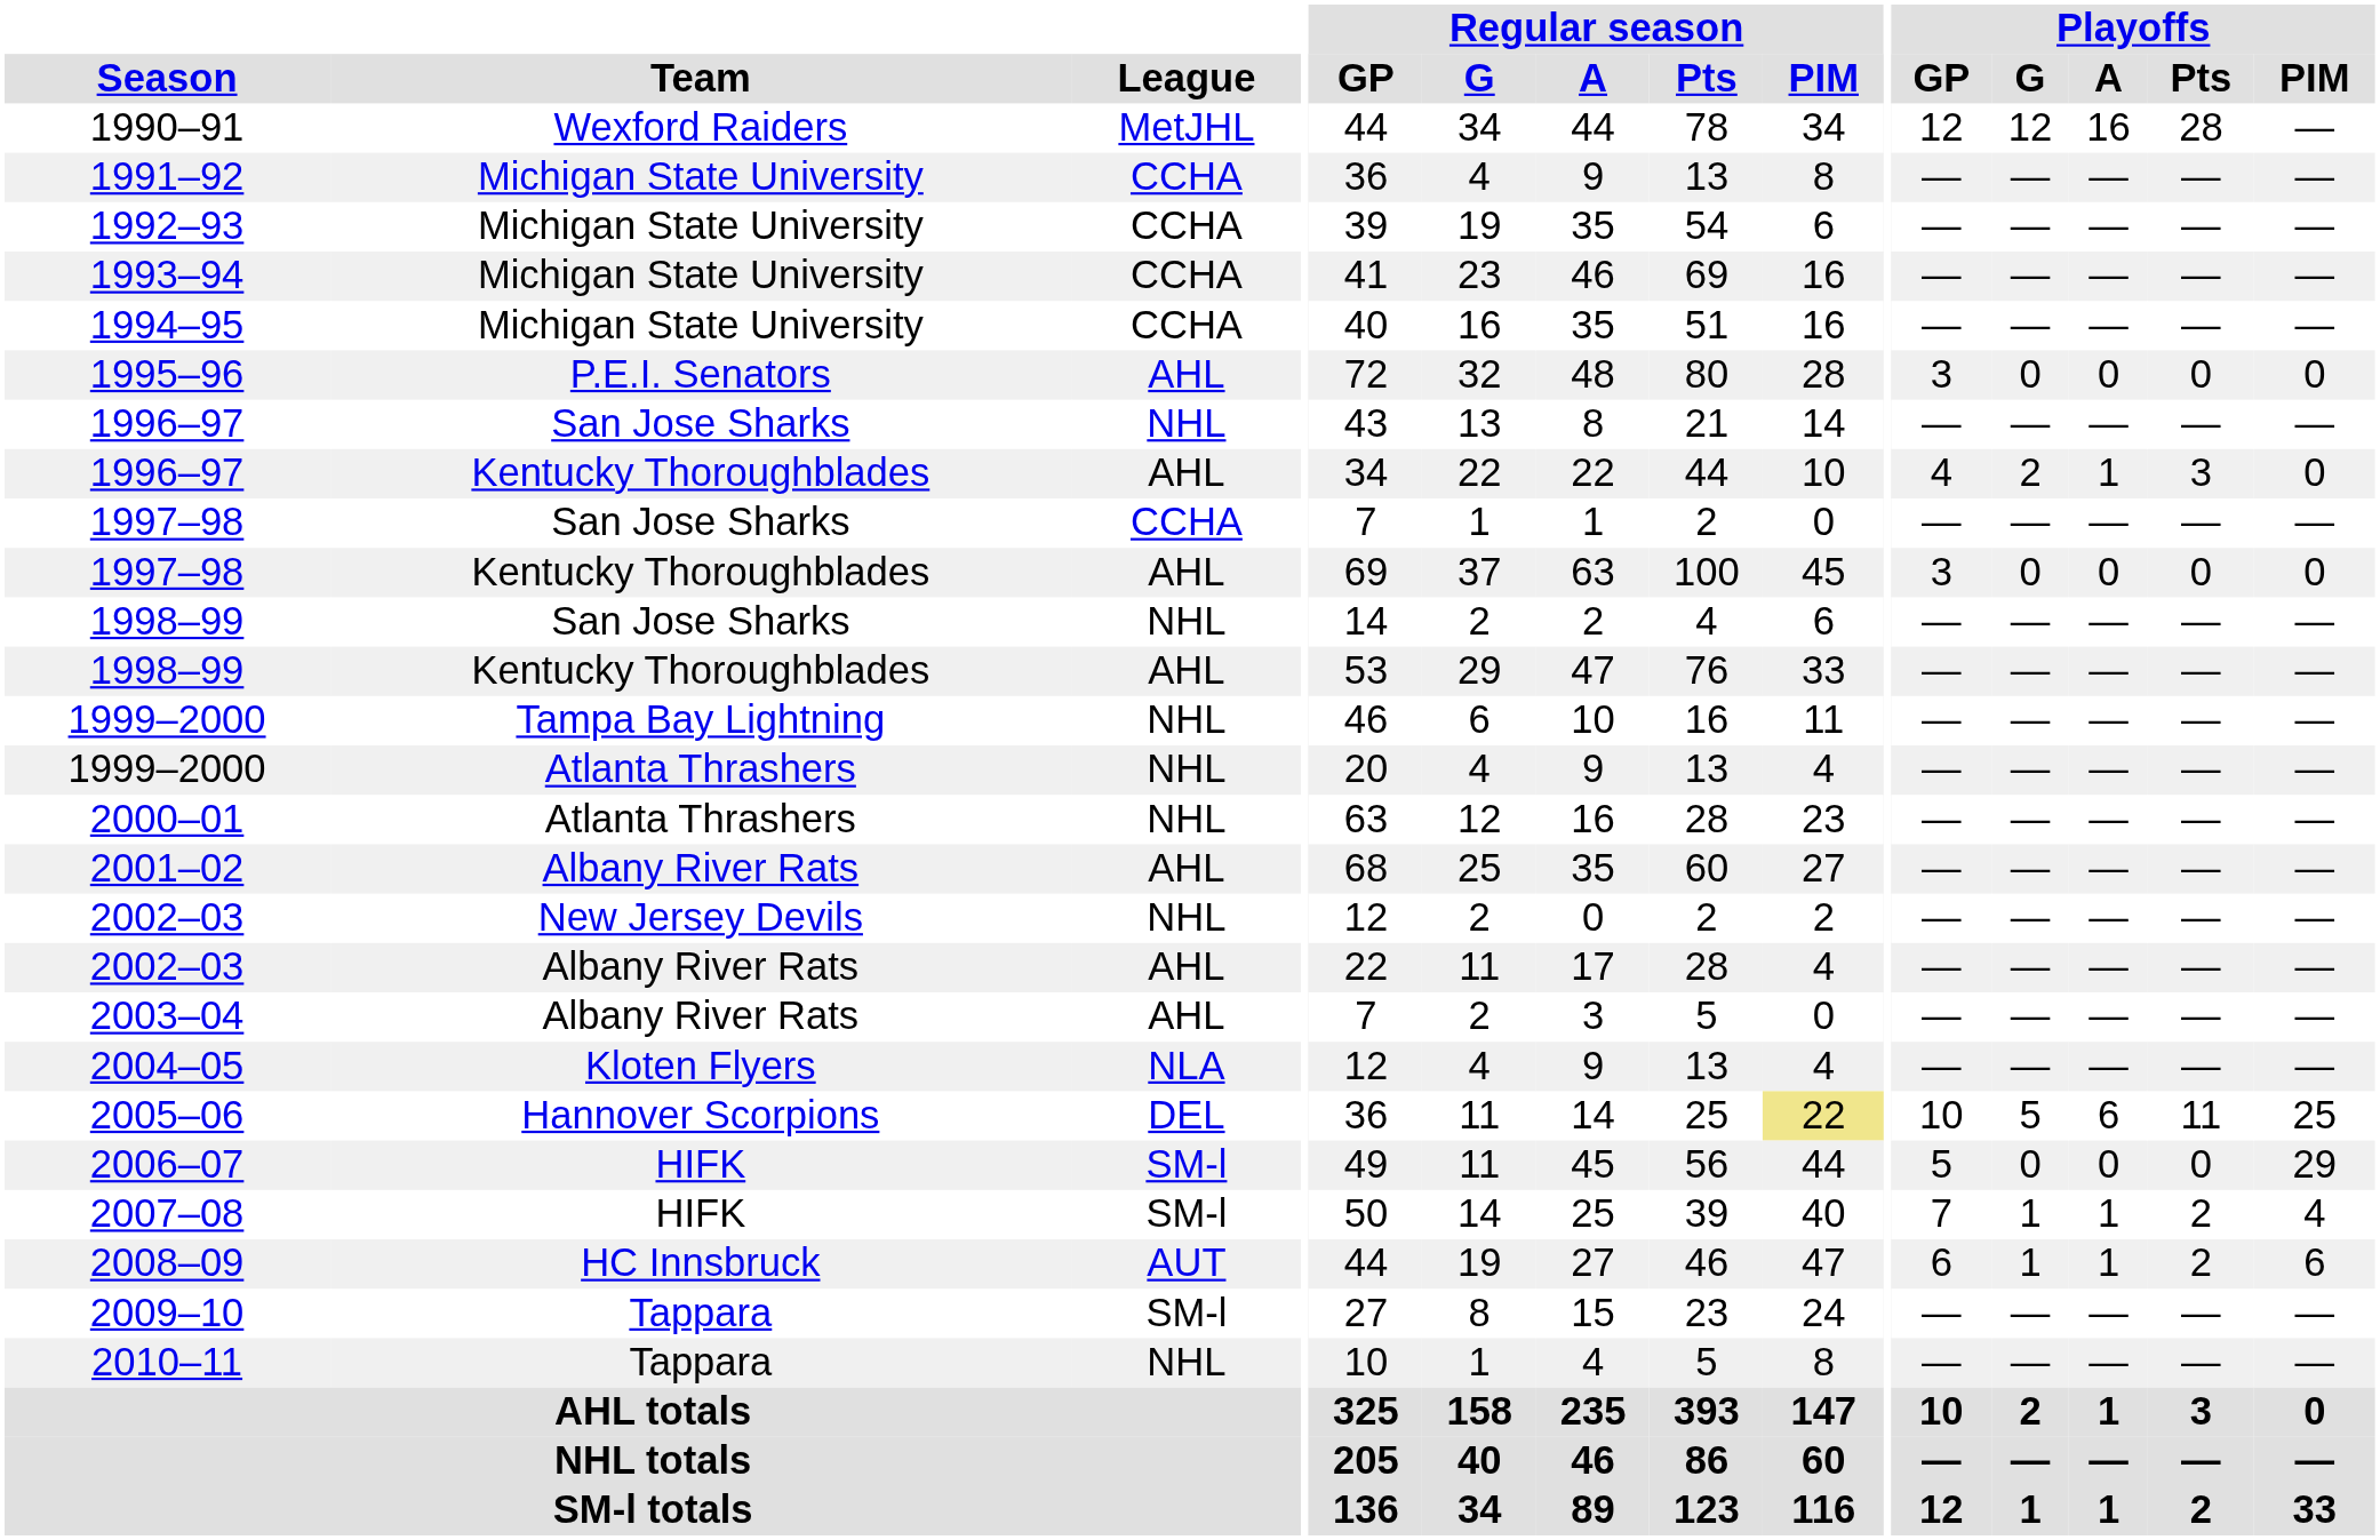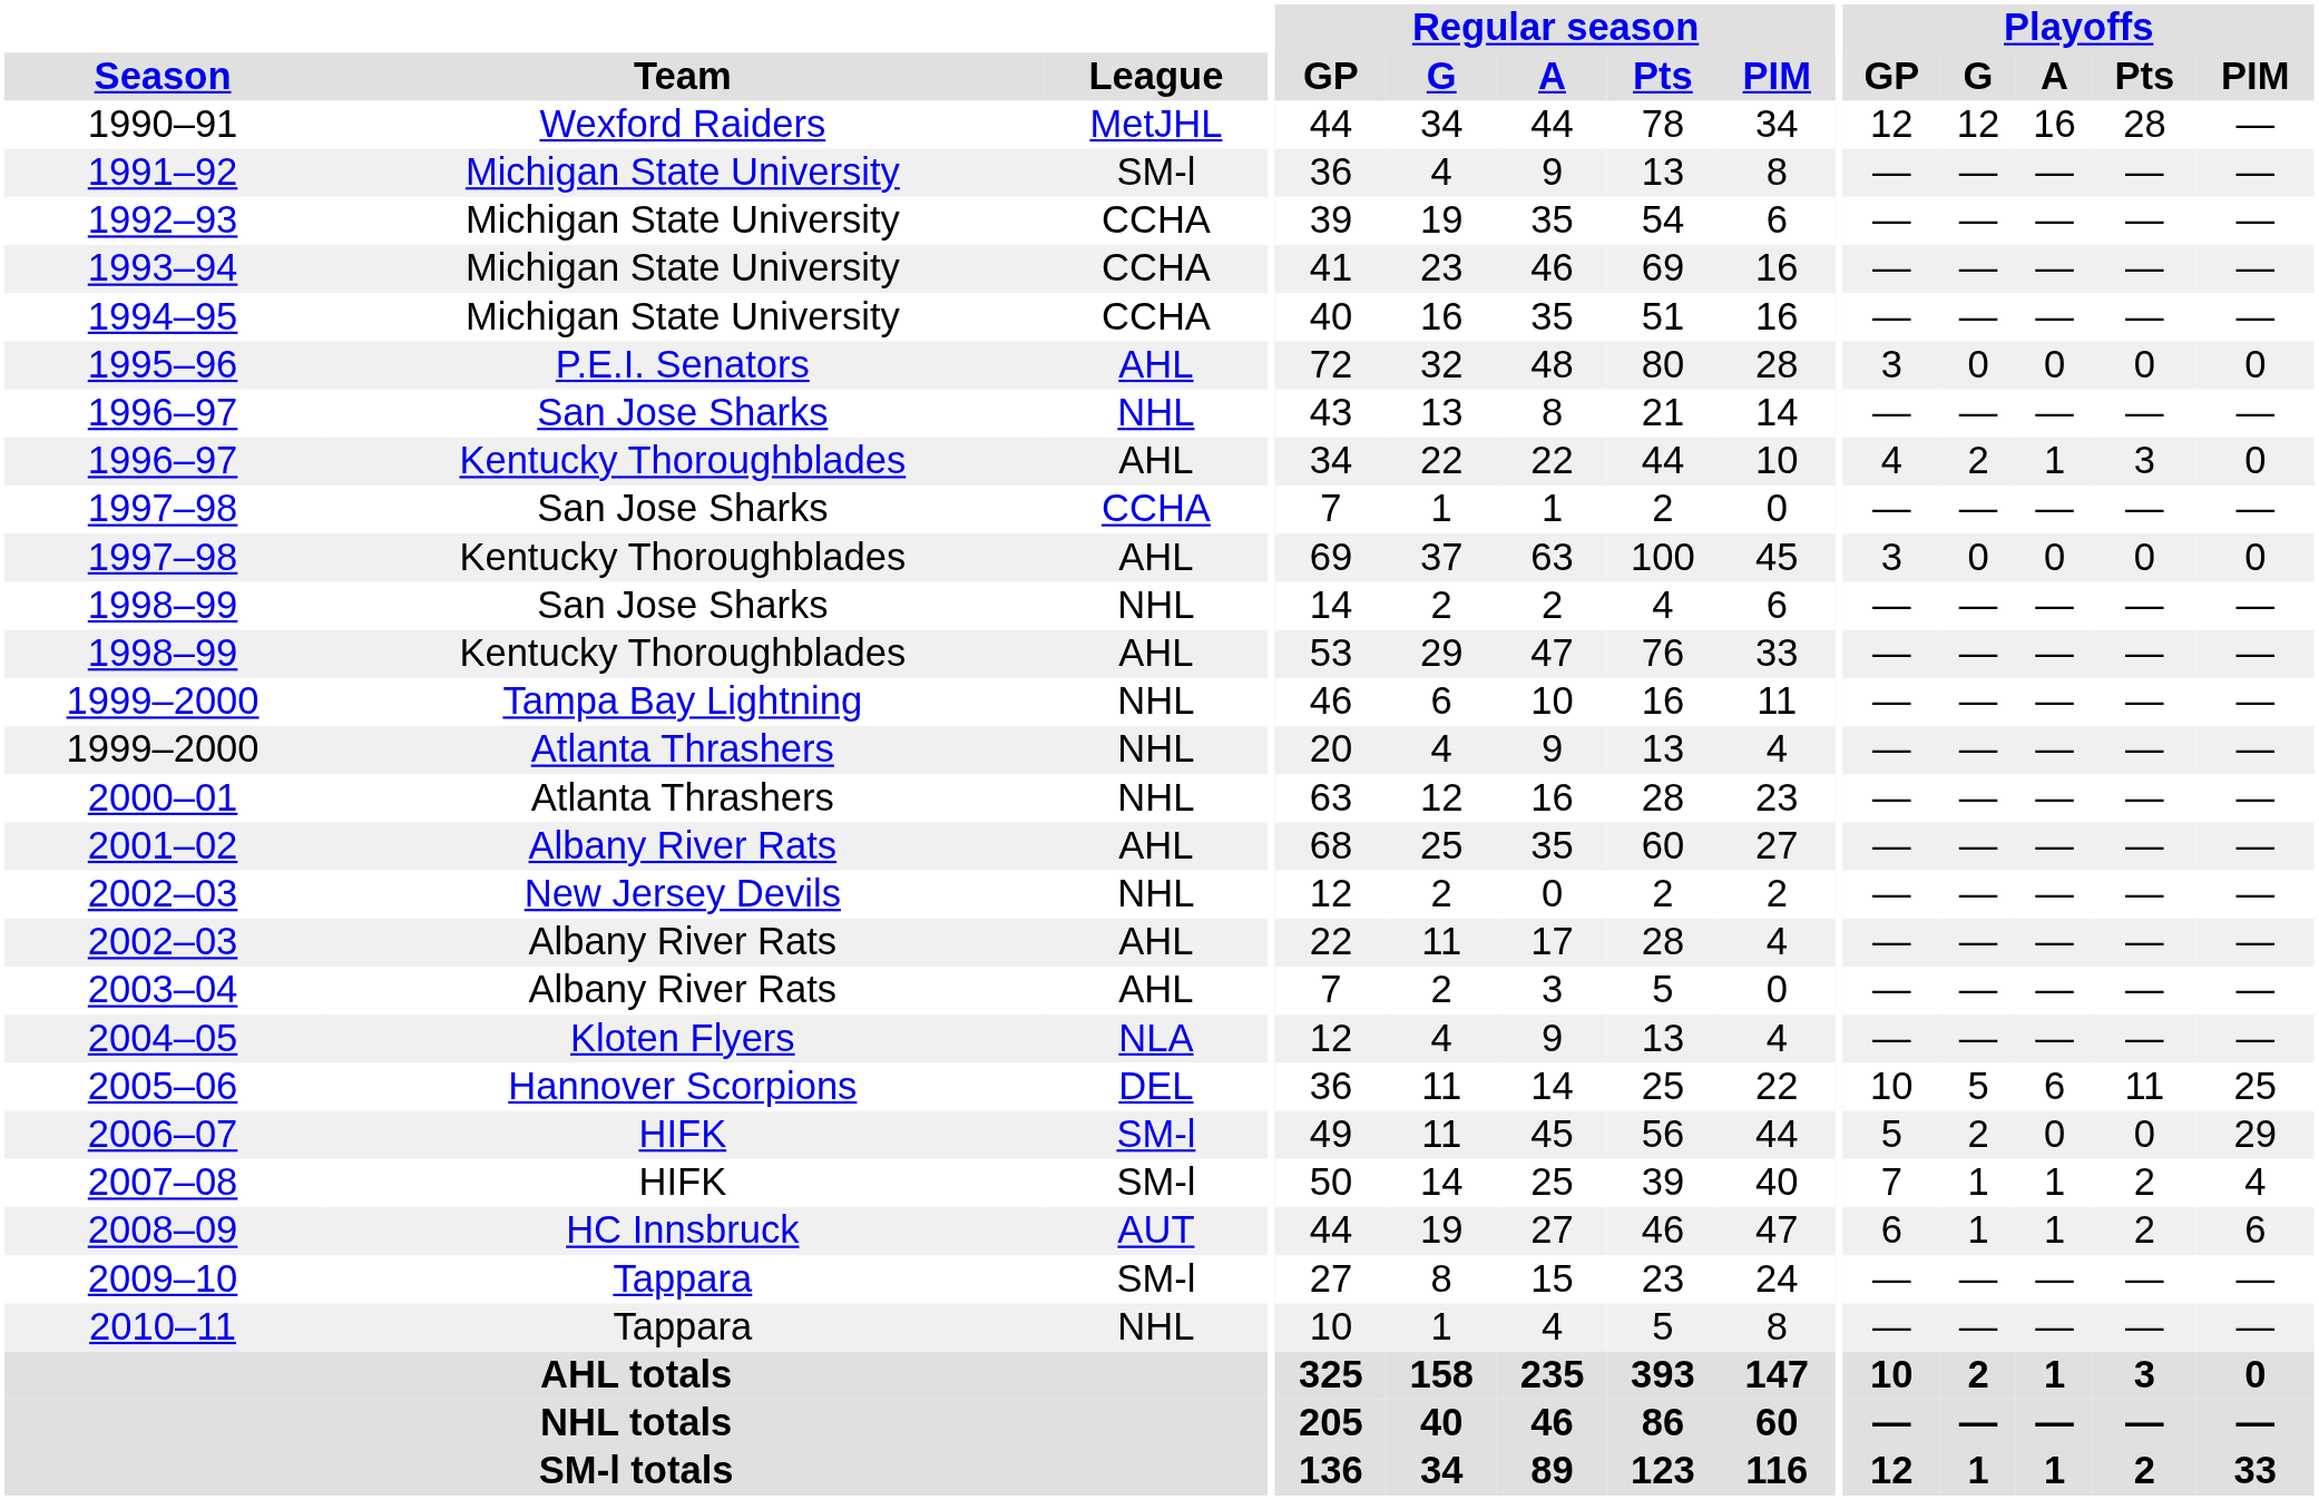1991–92 | League: CCHA -> SM-l
2005–06 | Regular season / PIM: khaki background -> no background
2006–07 | Playoffs / G: 0 -> 2
